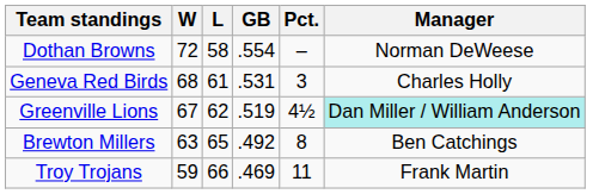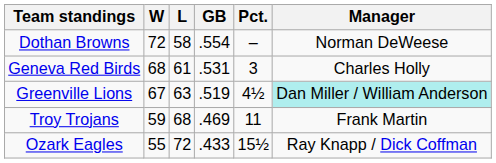Greenville Lions | L: 62 -> 63
- row: Brewton Millers | 63 | 65 | .492 | 8 | Ben Catchings
Troy Trojans | L: 66 -> 68
+ row: Ozark Eagles | 55 | 72 | .433 | 15½ | Ray Knapp / Dick Coffman
